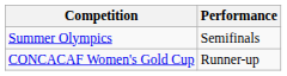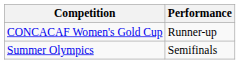rows swapped: CONCACAF Women's Gold Cup <-> Summer Olympics
